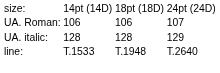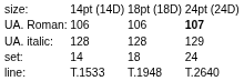UA. Roman: | column 4: normal -> bold
+ row: set: | 14 | 18 | 24
